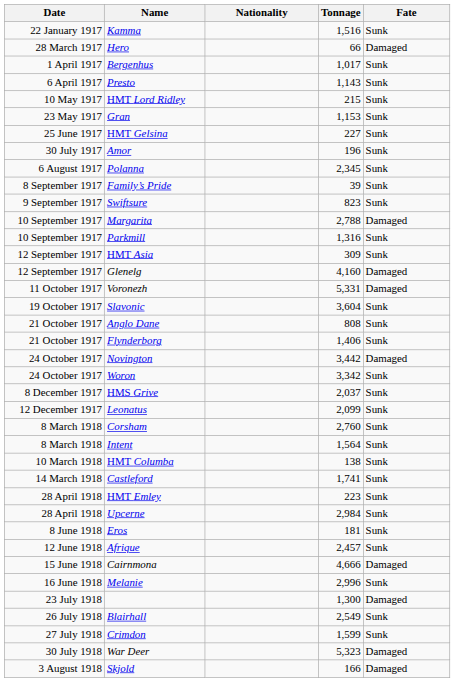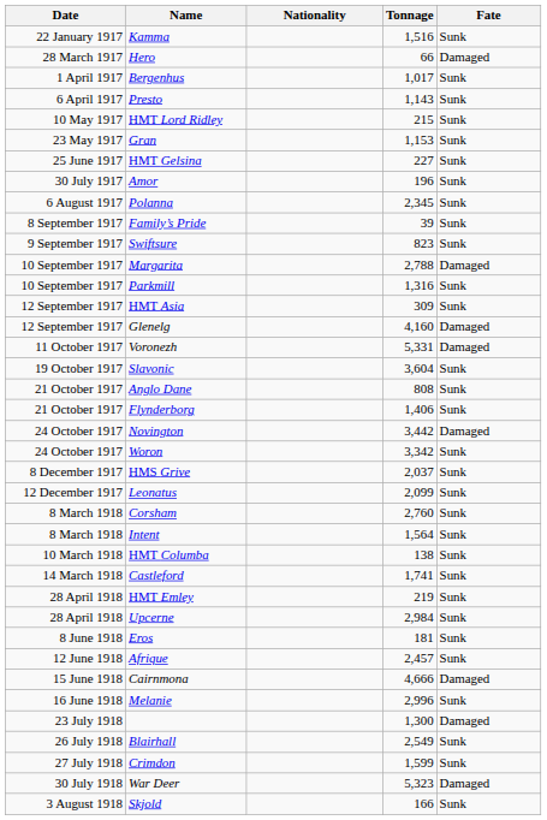HMT Emley | Tonnage: 223 -> 219
Skjold | Fate: Damaged -> Sunk
